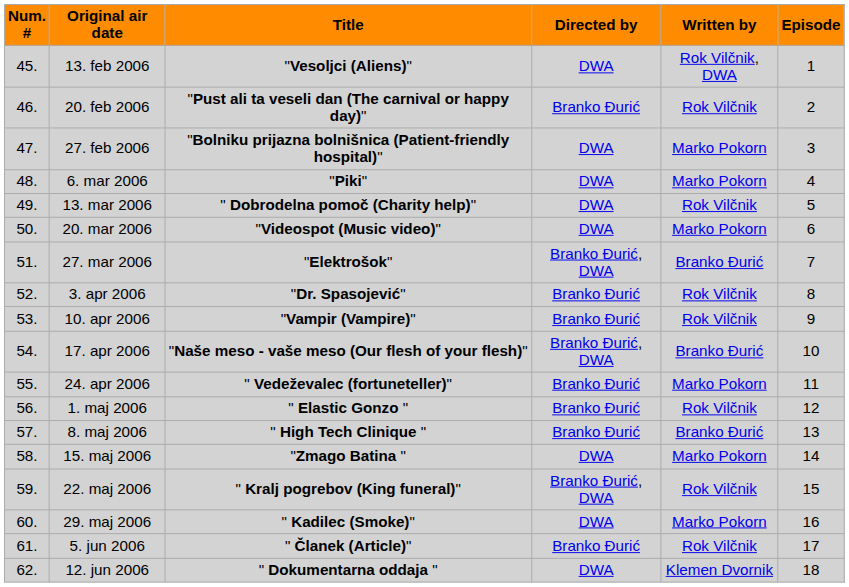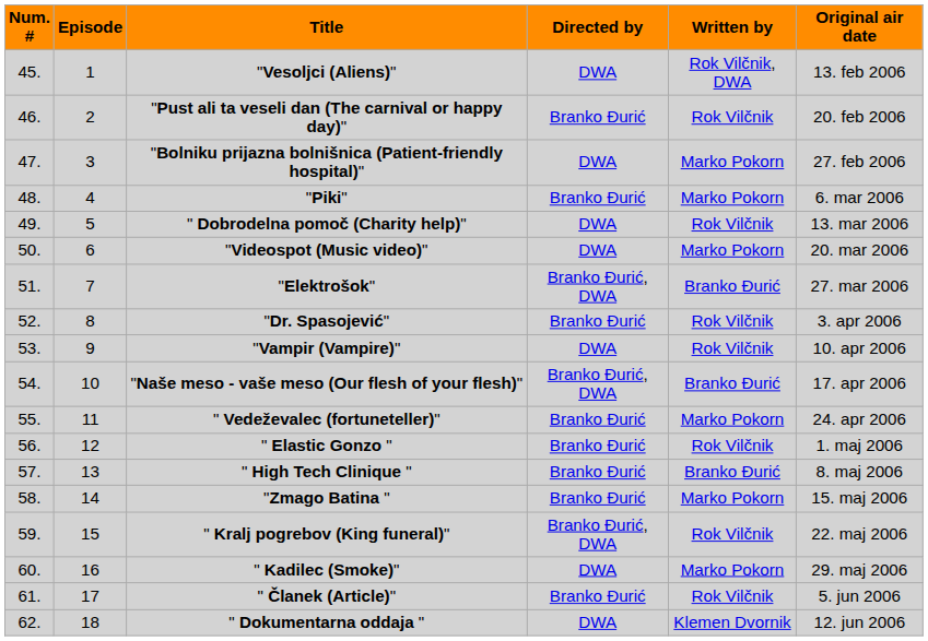columns swapped: Episode <-> Original air date
"Piki" | Directed by: DWA -> Branko Đurić
"Vampir (Vampire)" | Directed by: Branko Đurić -> DWA
"Zmago Batina " | Directed by: DWA -> Branko Đurić
